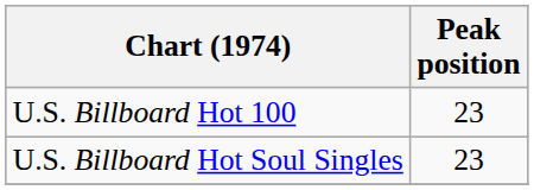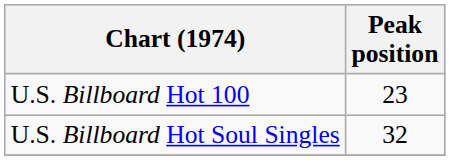U.S. Billboard Hot Soul Singles | Peak position: 23 -> 32
